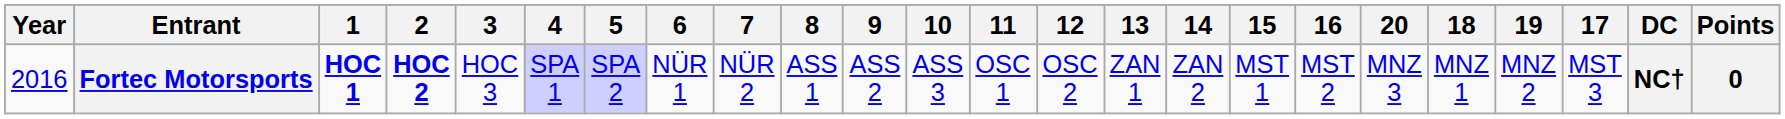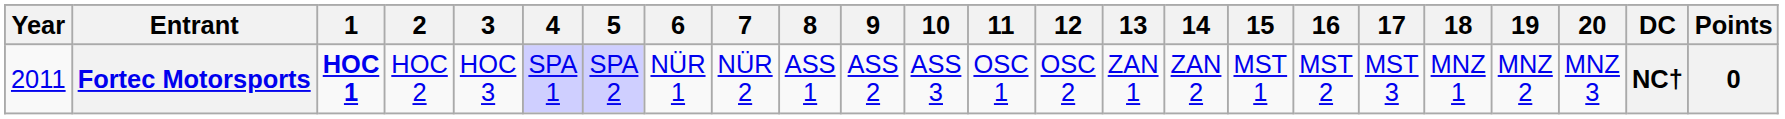columns swapped: 17 <-> 20
Fortec Motorsports | Year: 2016 -> 2011
Fortec Motorsports | 2: bold -> normal
